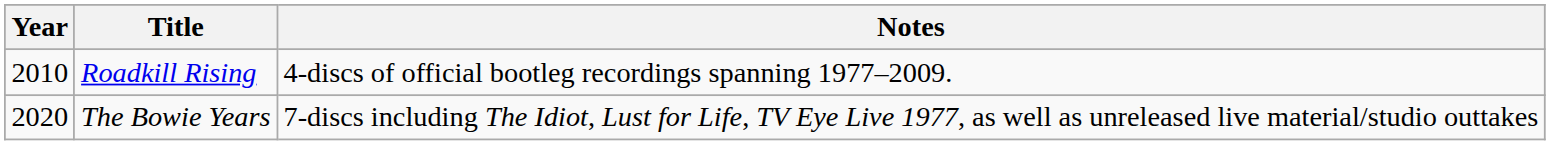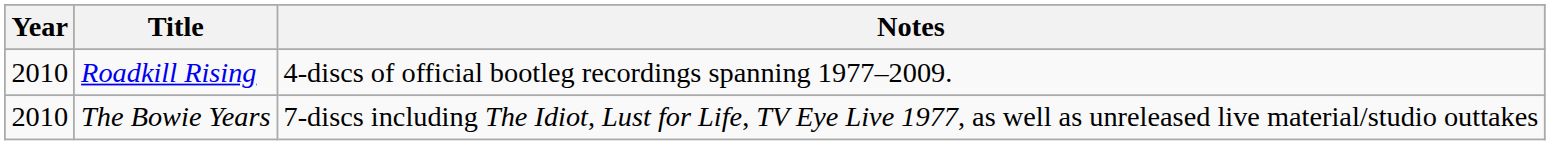The Bowie Years | Year: 2020 -> 2010
